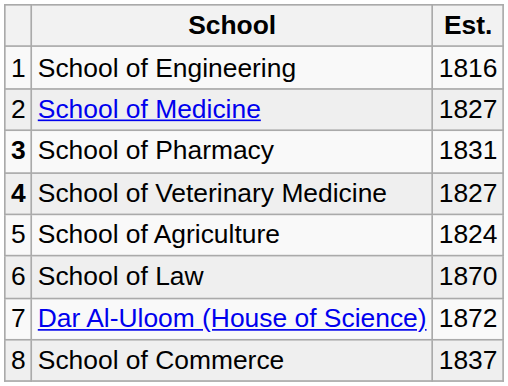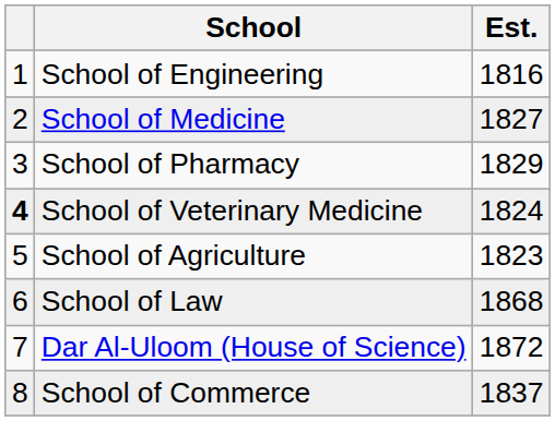School of Pharmacy | column 1: bold -> normal
School of Pharmacy | Est.: 1831 -> 1829
School of Veterinary Medicine | Est.: 1827 -> 1824
School of Agriculture | Est.: 1824 -> 1823
School of Law | Est.: 1870 -> 1868
